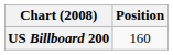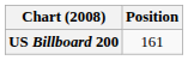US Billboard 200 | Position: 160 -> 161
